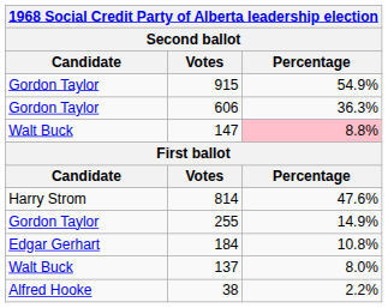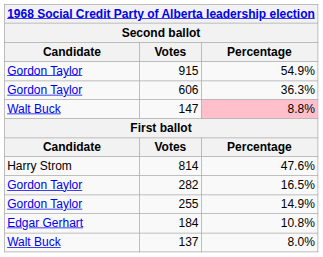+ row: Gordon Taylor | 282 | 16.5%
- row: Alfred Hooke | 38 | 2.2%
